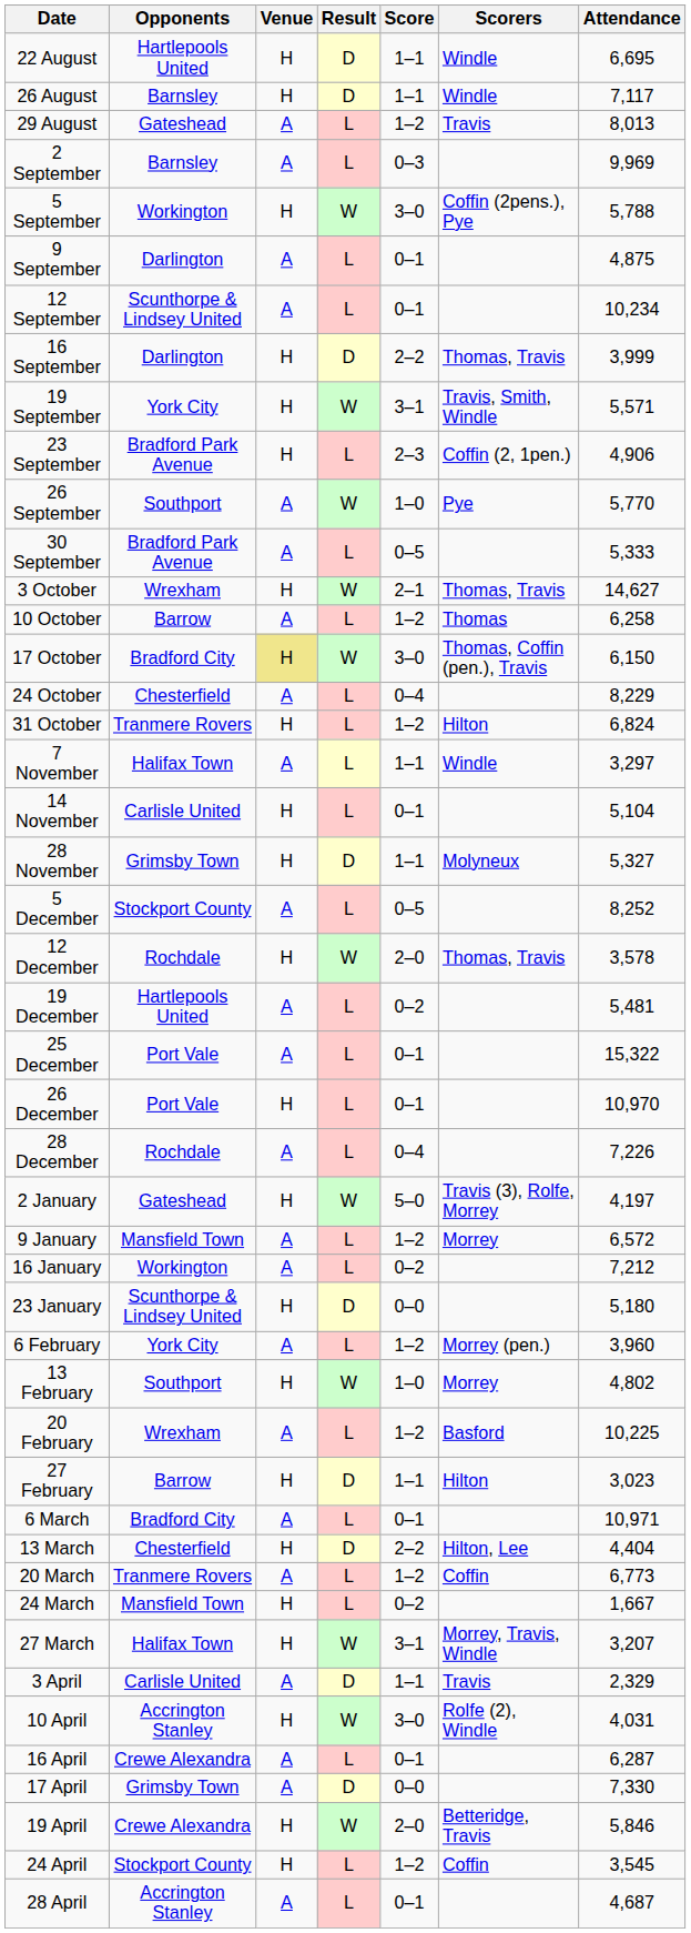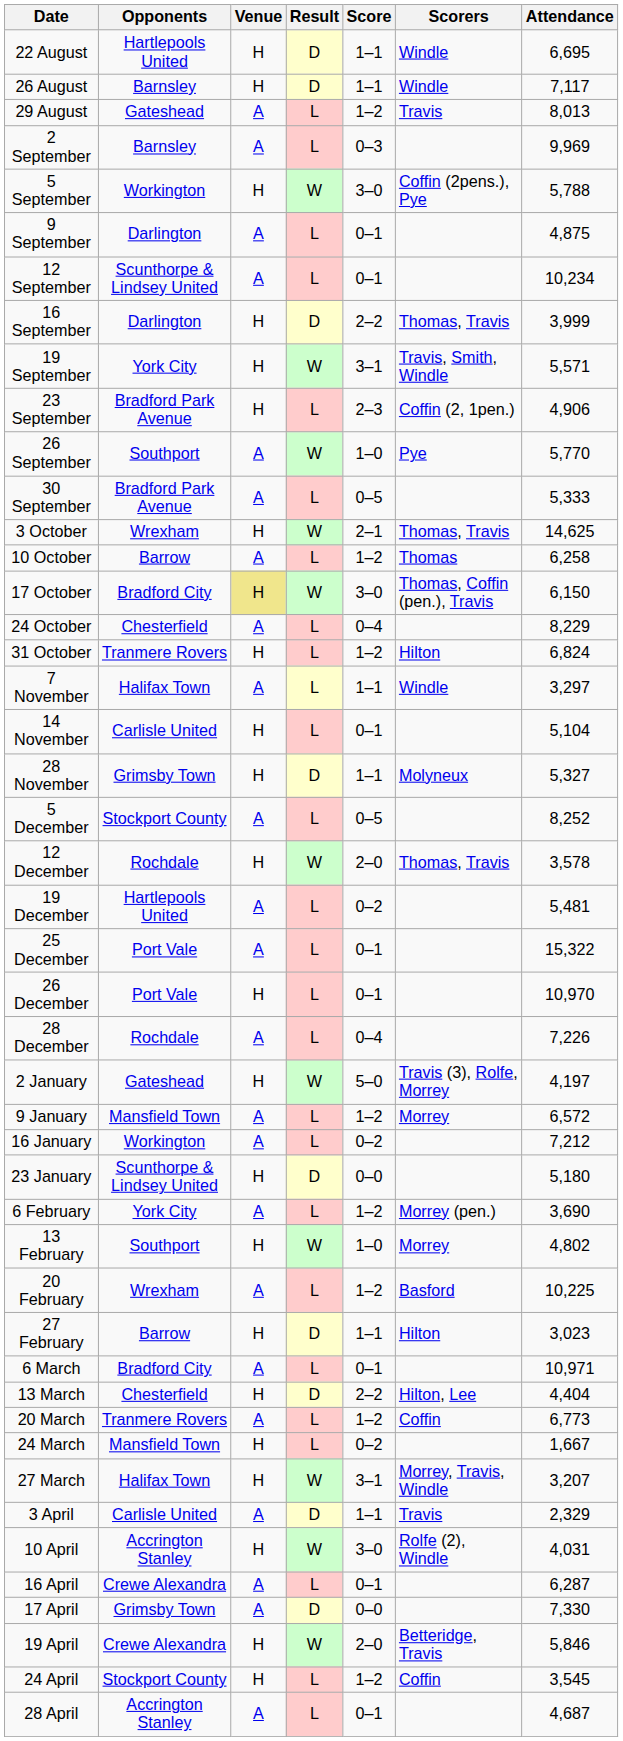3 October | Attendance: 14,627 -> 14,625
6 February | Attendance: 3,960 -> 3,690
